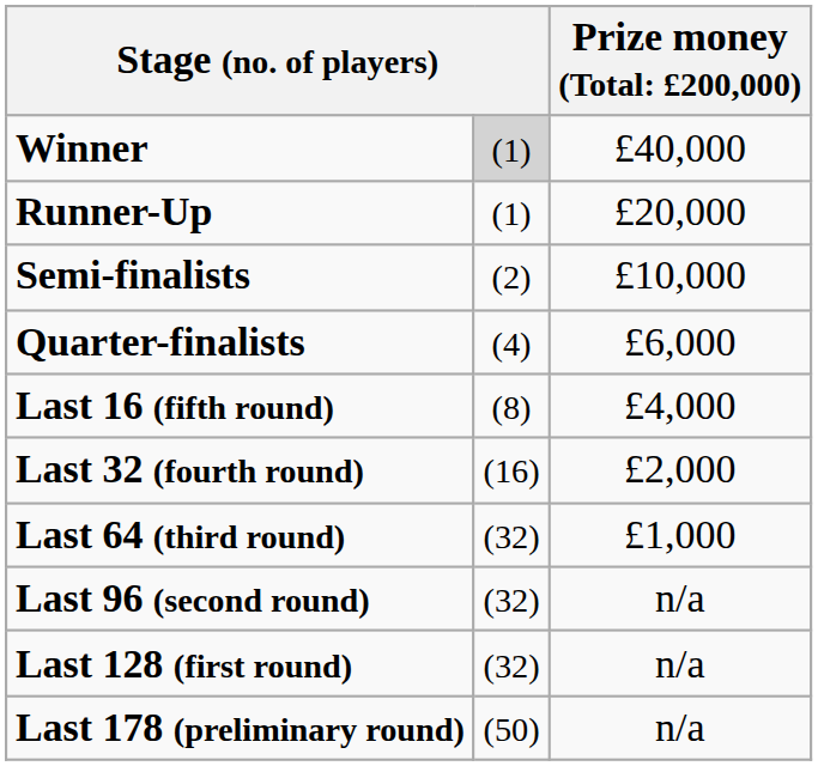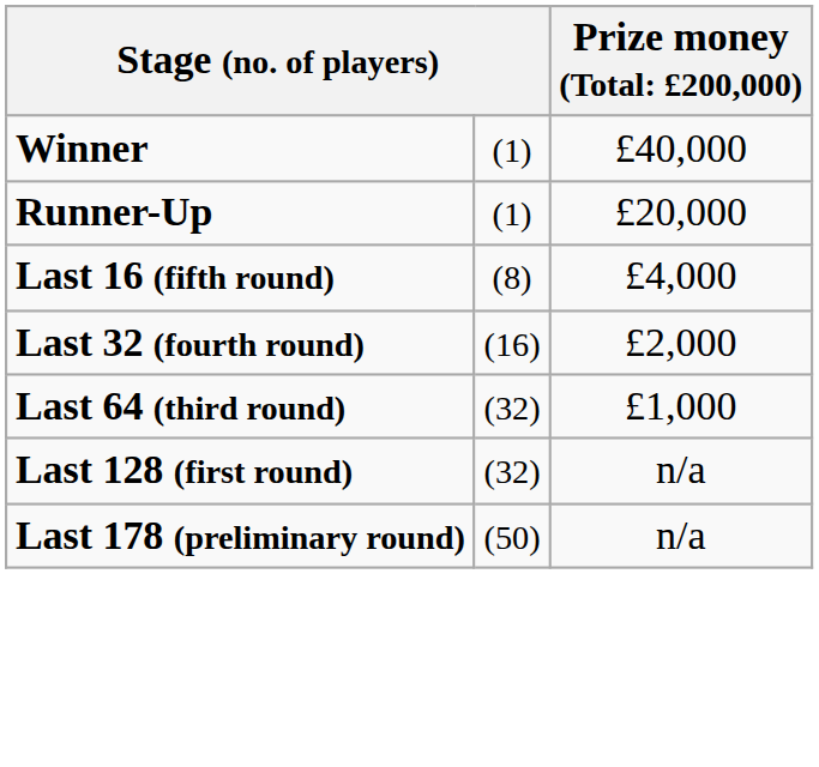Winner | column 2: lightgrey background -> no background
- row: Semi-finalists | (2) | £10,000
- row: Quarter-finalists | (4) | £6,000
- row: Last 96 (second round) | (32) | n/a
